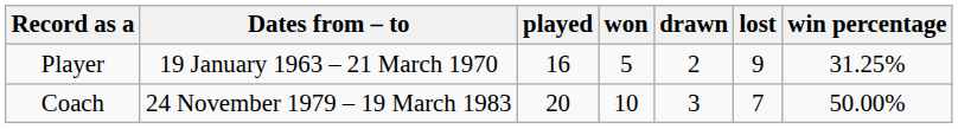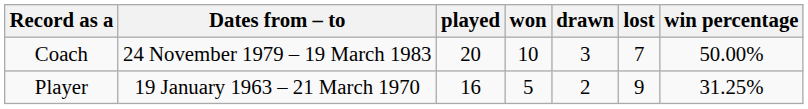rows swapped: Player <-> Coach
